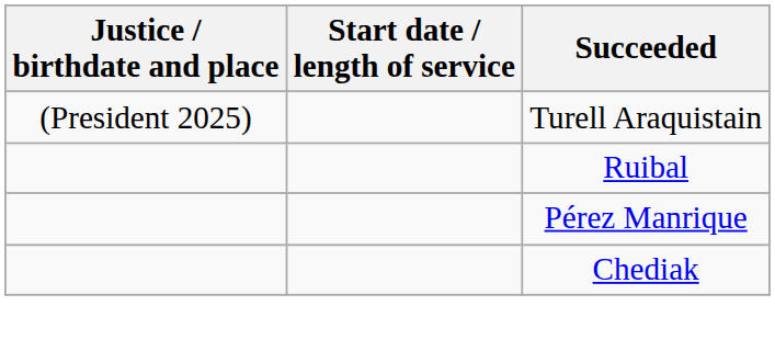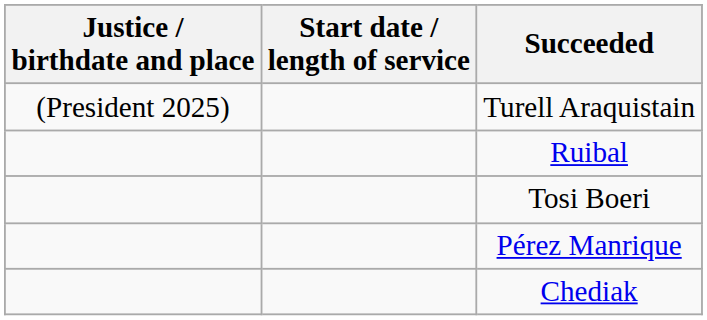+ row: Tosi Boeri
